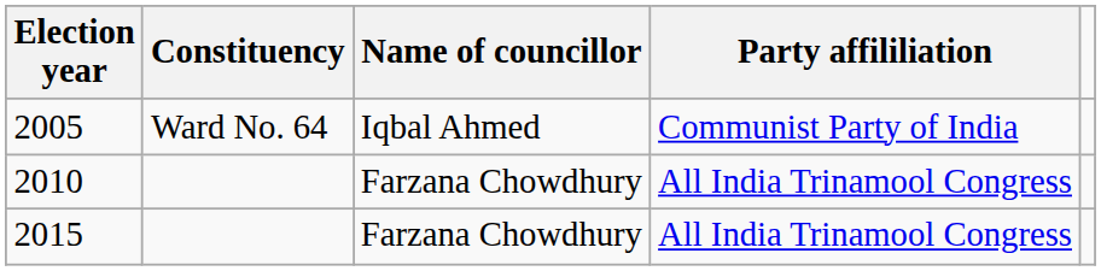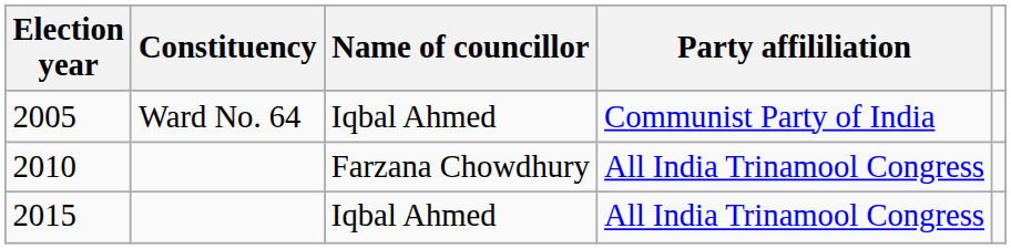2015 | Name of councillor: Farzana Chowdhury -> Iqbal Ahmed
